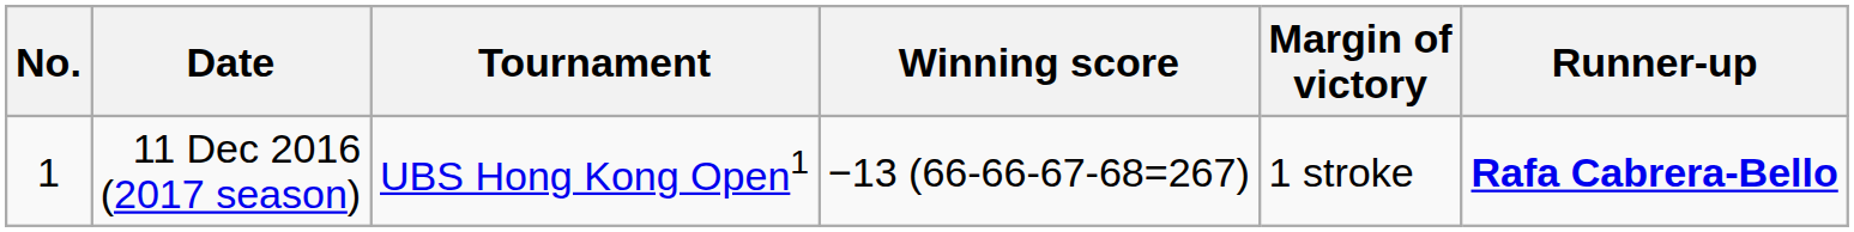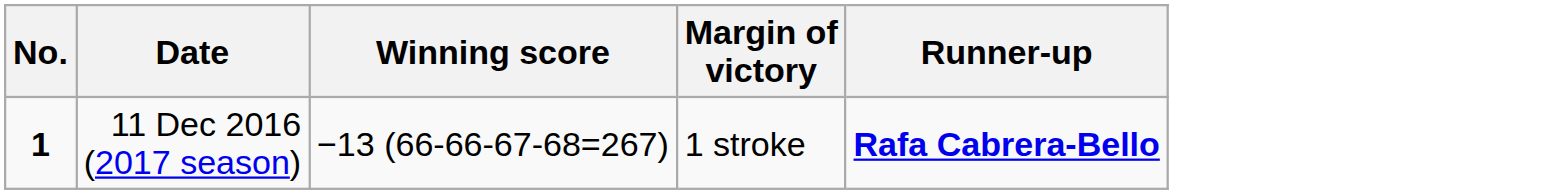- column: Tournament | UBS Hong Kong Open1
11 Dec 2016 (2017 season) | No.: normal -> bold
